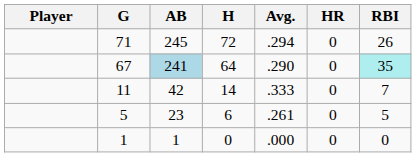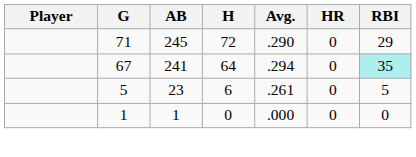71 | Avg.: .294 -> .290
71 | RBI: 26 -> 29
67 | AB: lightblue background -> no background
67 | Avg.: .290 -> .294
- row: 11 | 42 | 14 | .333 | 0 | 7
